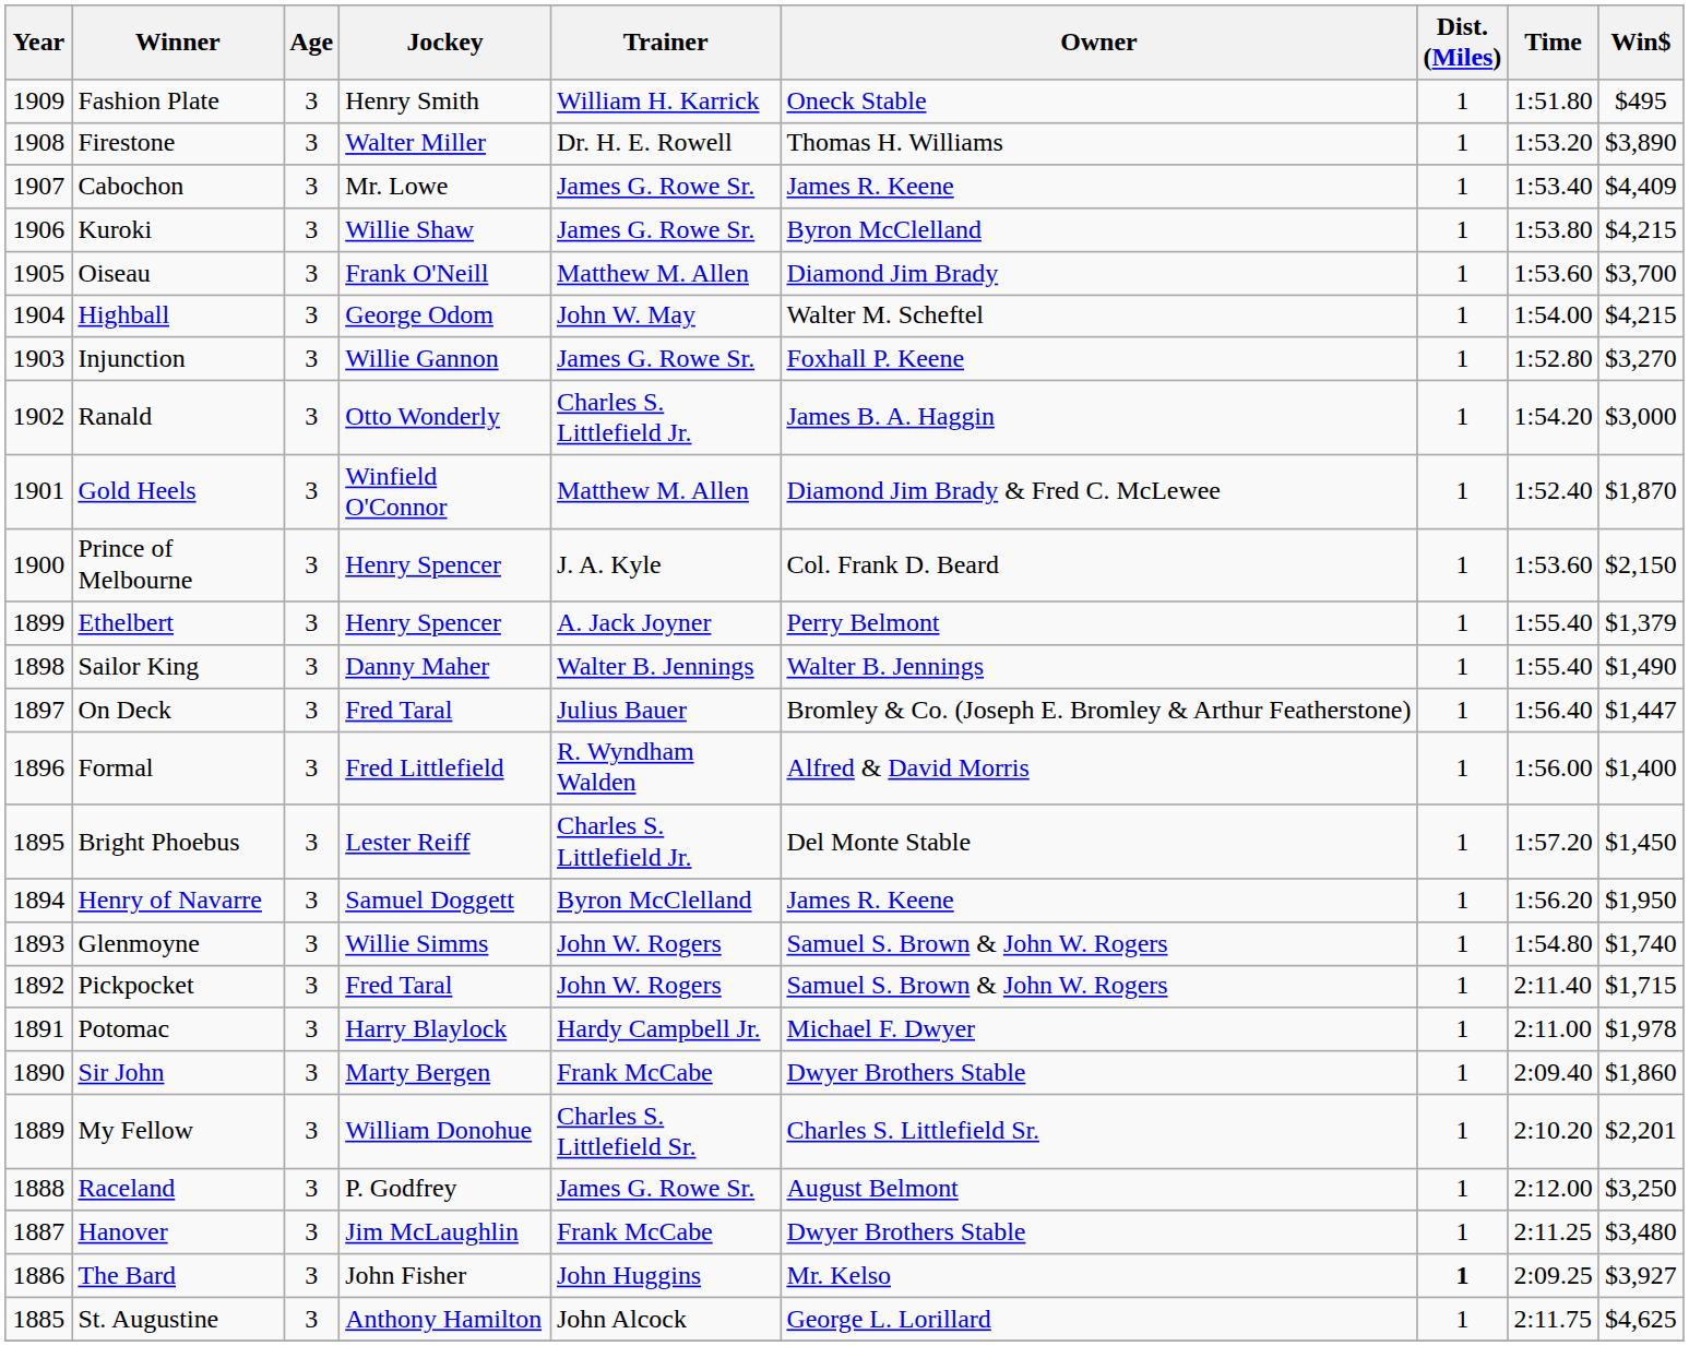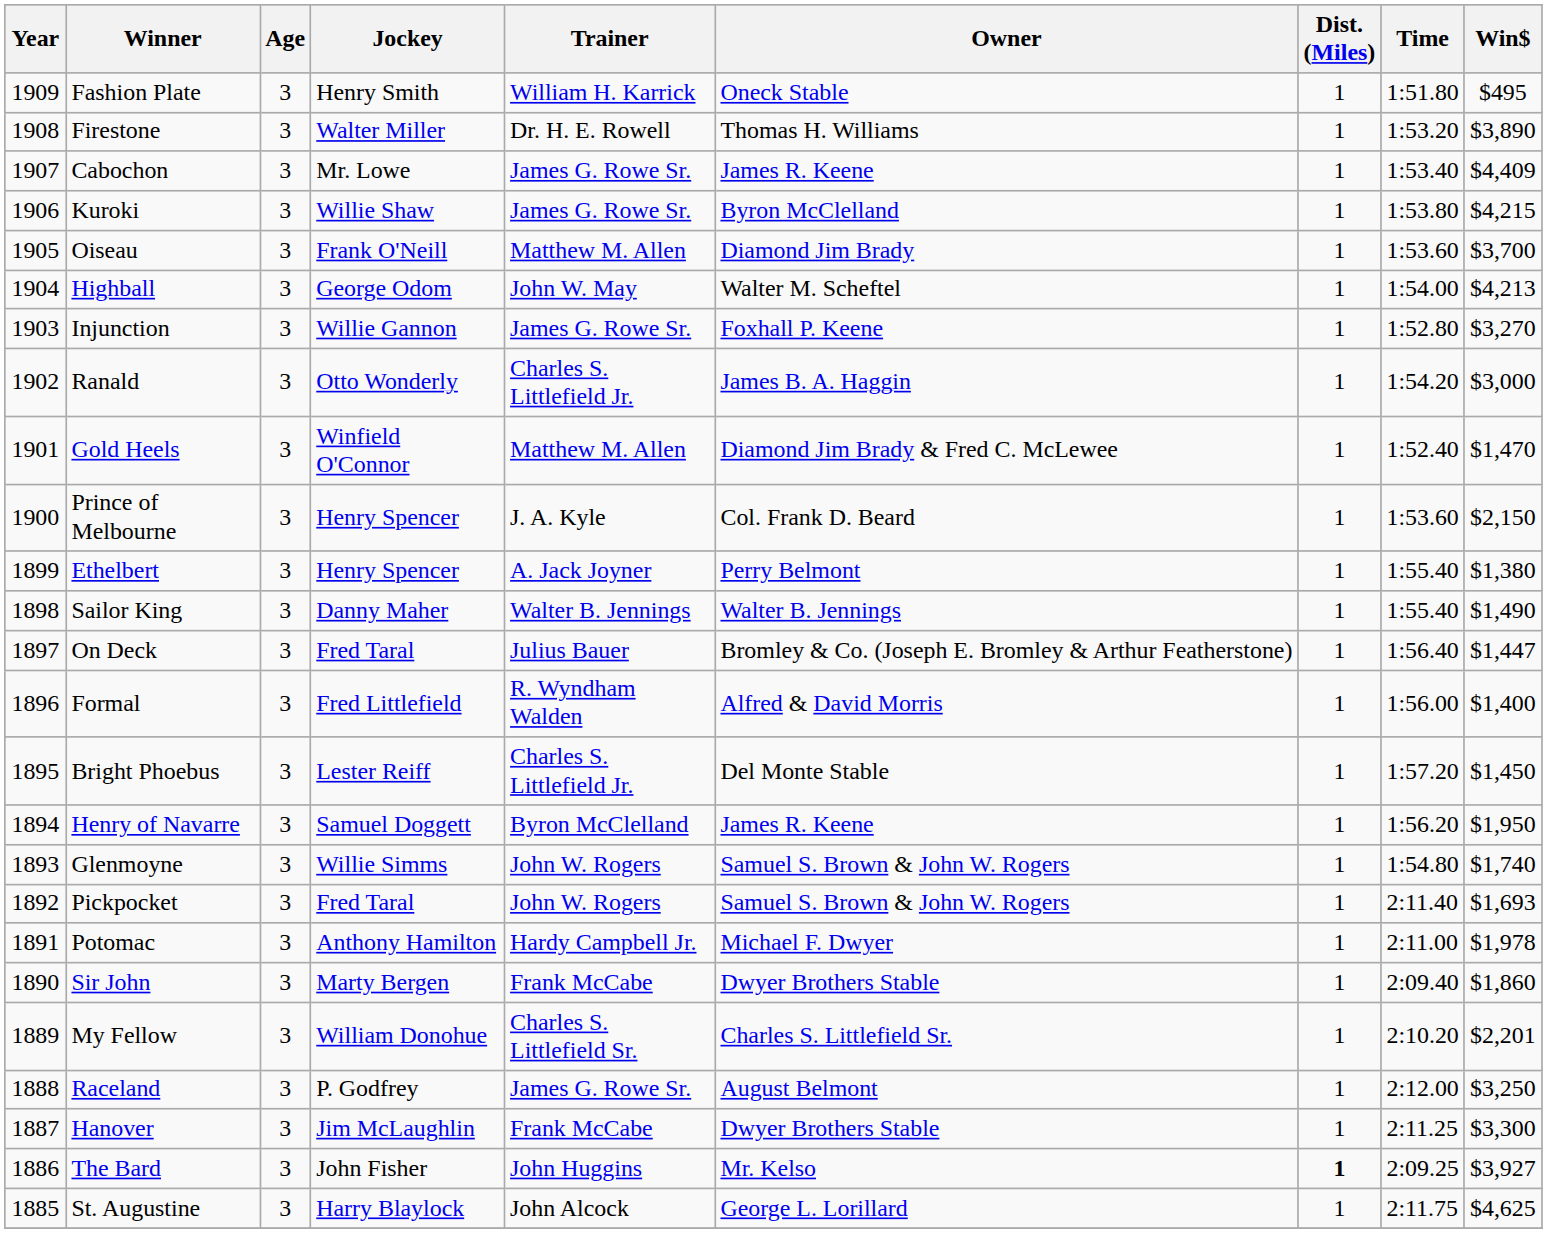Highball | Win$: $4,215 -> $4,213
Gold Heels | Win$: $1,870 -> $1,470
Ethelbert | Win$: $1,379 -> $1,380
Pickpocket | Win$: $1,715 -> $1,693
Potomac | Jockey: Harry Blaylock -> Anthony Hamilton
Hanover | Win$: $3,480 -> $3,300
St. Augustine | Jockey: Anthony Hamilton -> Harry Blaylock
